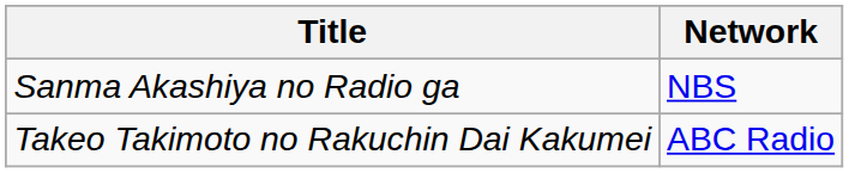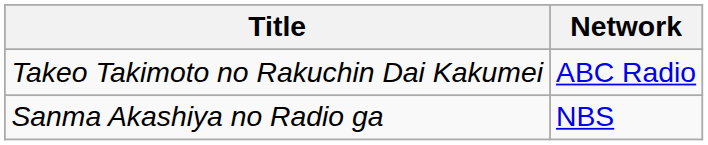rows swapped: Sanma Akashiya no Radio ga <-> Takeo Takimoto no Rakuchin Dai Kakumei
